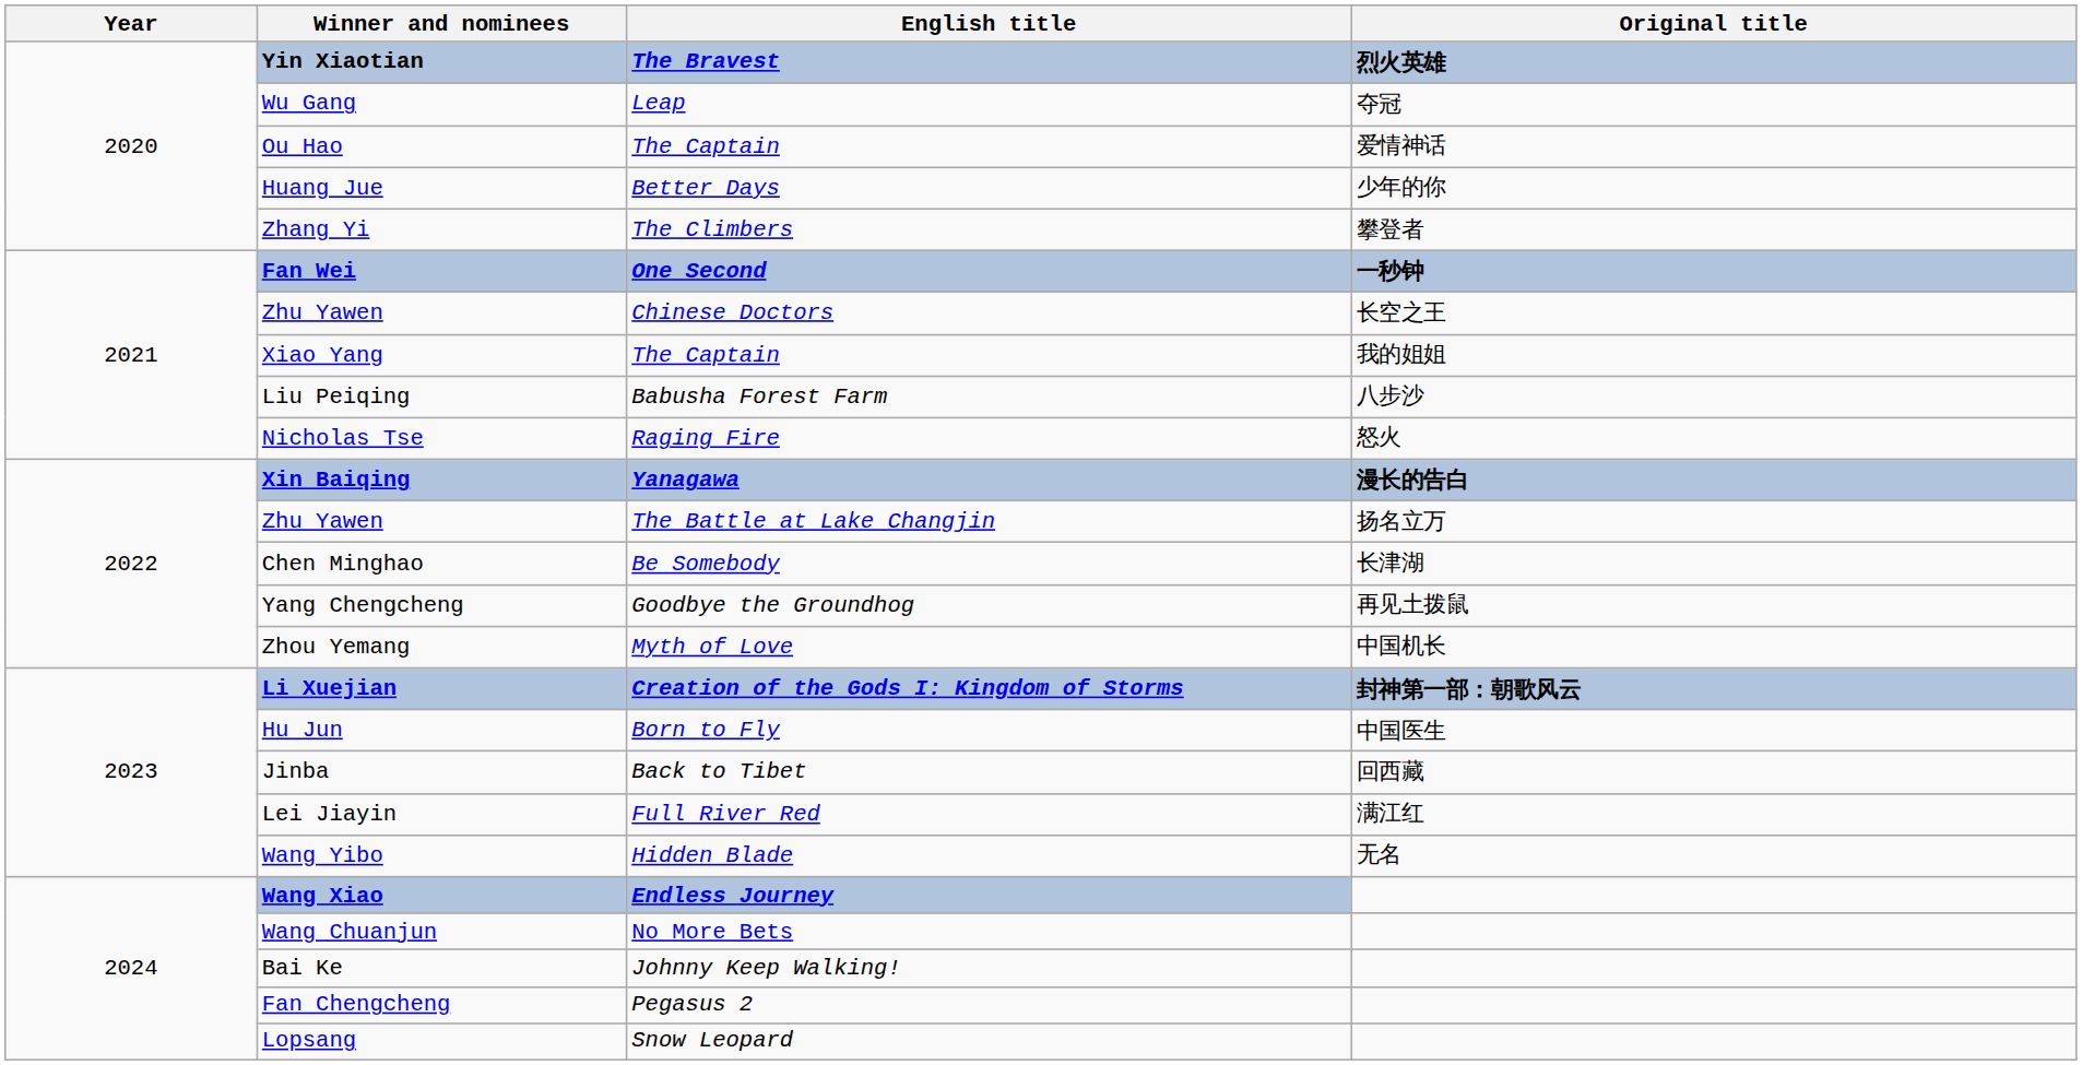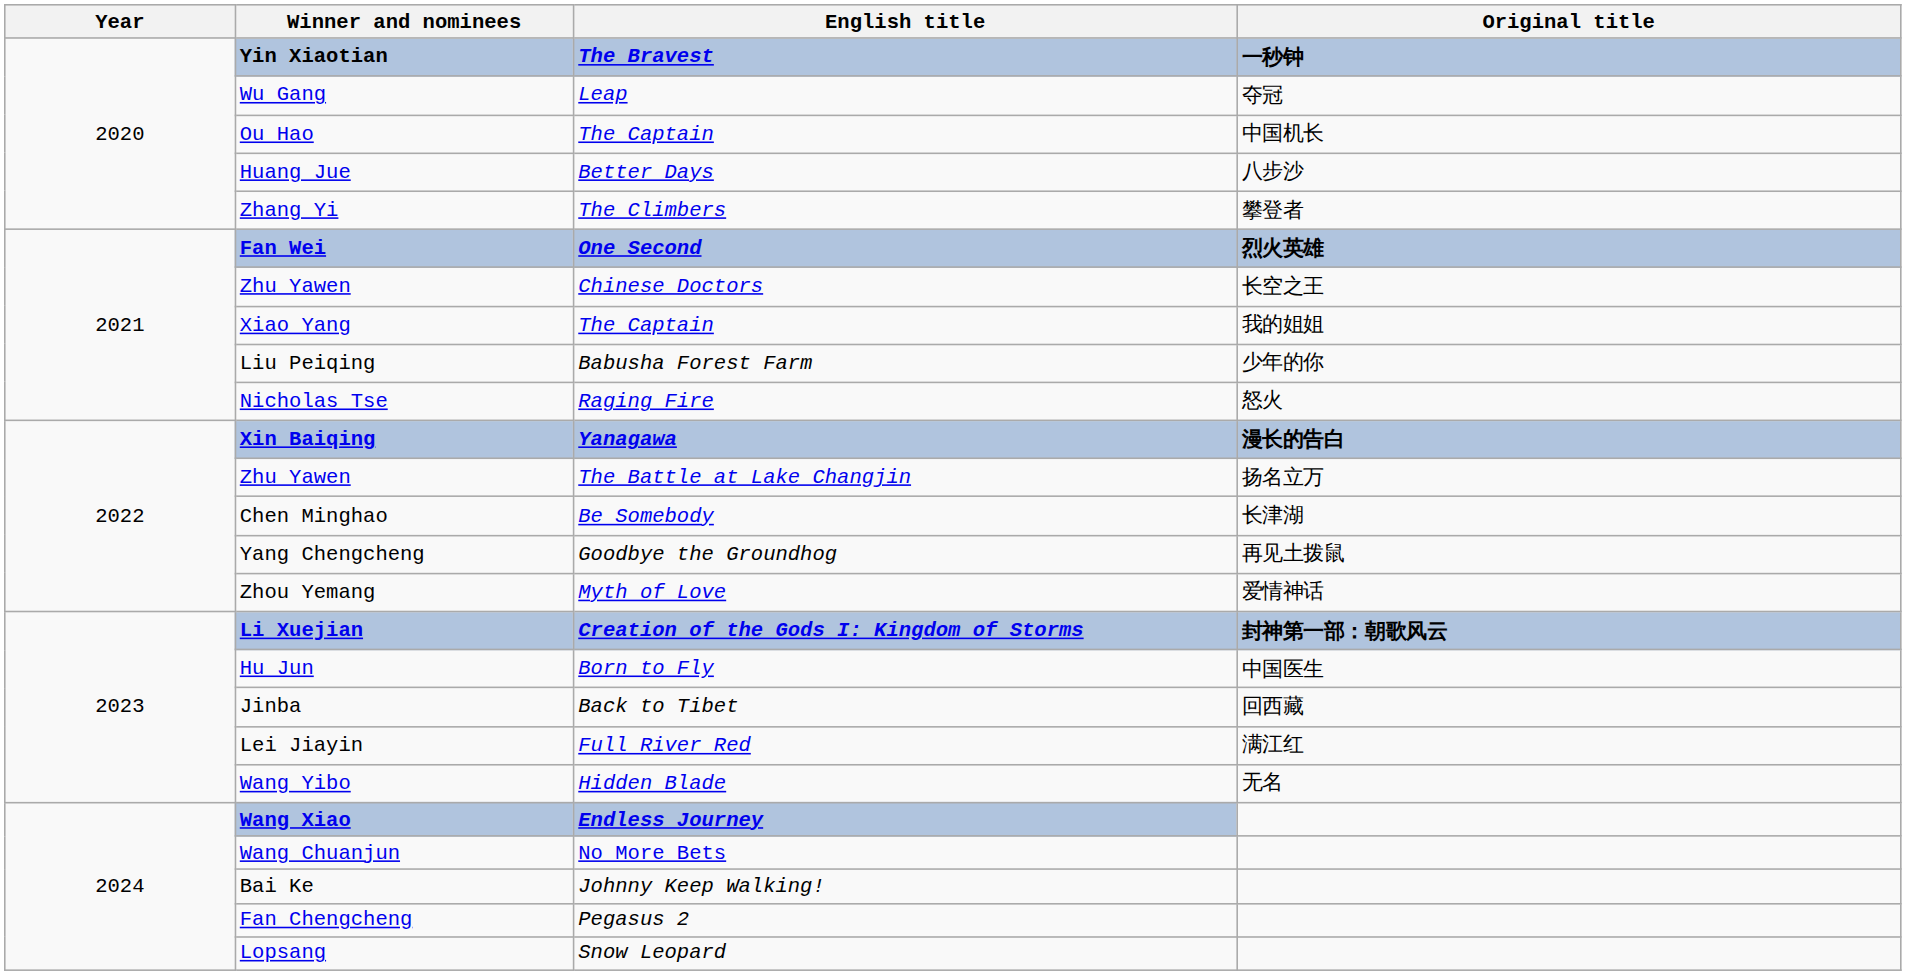Yin Xiaotian | Original title: 烈火英雄 -> 一秒钟
Ou Hao | Original title: 爱情神话 -> 中国机长
Huang Jue | Original title: 少年的你 -> 八步沙
Fan Wei | Original title: 一秒钟 -> 烈火英雄
Liu Peiqing | Original title: 八步沙 -> 少年的你
Zhou Yemang | Original title: 中国机长 -> 爱情神话
